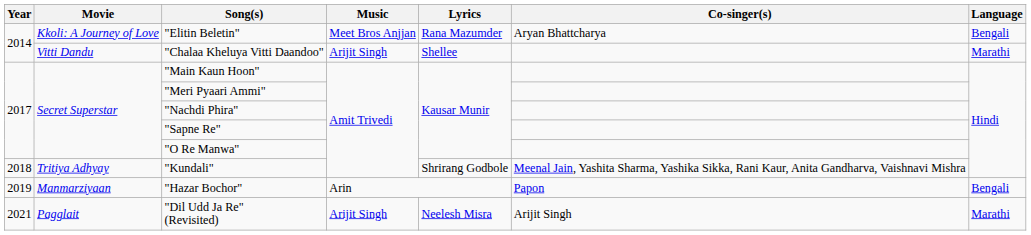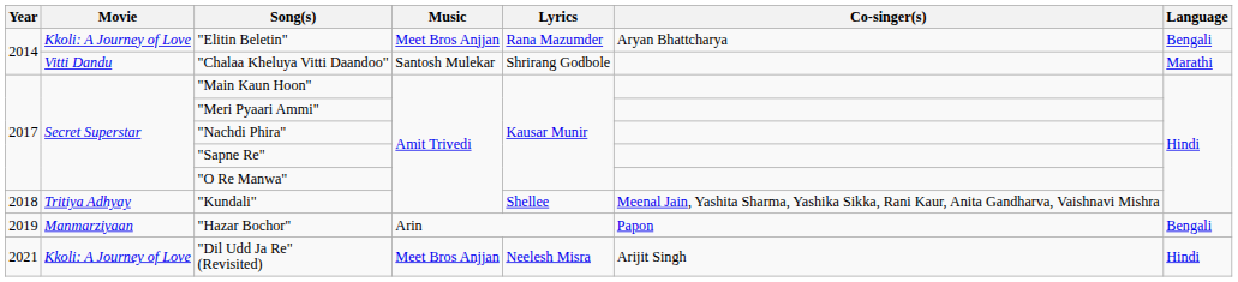"Chalaa Kheluya Vitti Daandoo" | Music: Arijit Singh -> Santosh Mulekar
"Chalaa Kheluya Vitti Daandoo" | Lyrics: Shellee -> Shrirang Godbole
"Kundali" | Lyrics: Shrirang Godbole -> Shellee
"Dil Udd Ja Re" (Revisited) | Movie: Pagglait -> Kkoli: A Journey of Love
"Dil Udd Ja Re" (Revisited) | Music: Arijit Singh -> Meet Bros Anjjan
"Dil Udd Ja Re" (Revisited) | Language: Marathi -> Hindi
